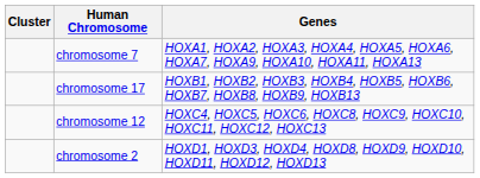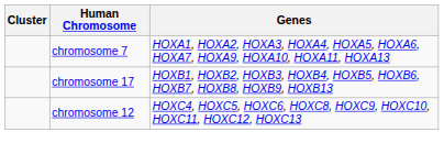- row: chromosome 2 | HOXD1, HOXD3, HOXD4, HOXD8, HOXD9, HOXD10, HOXD11, HOXD12, HOXD13
